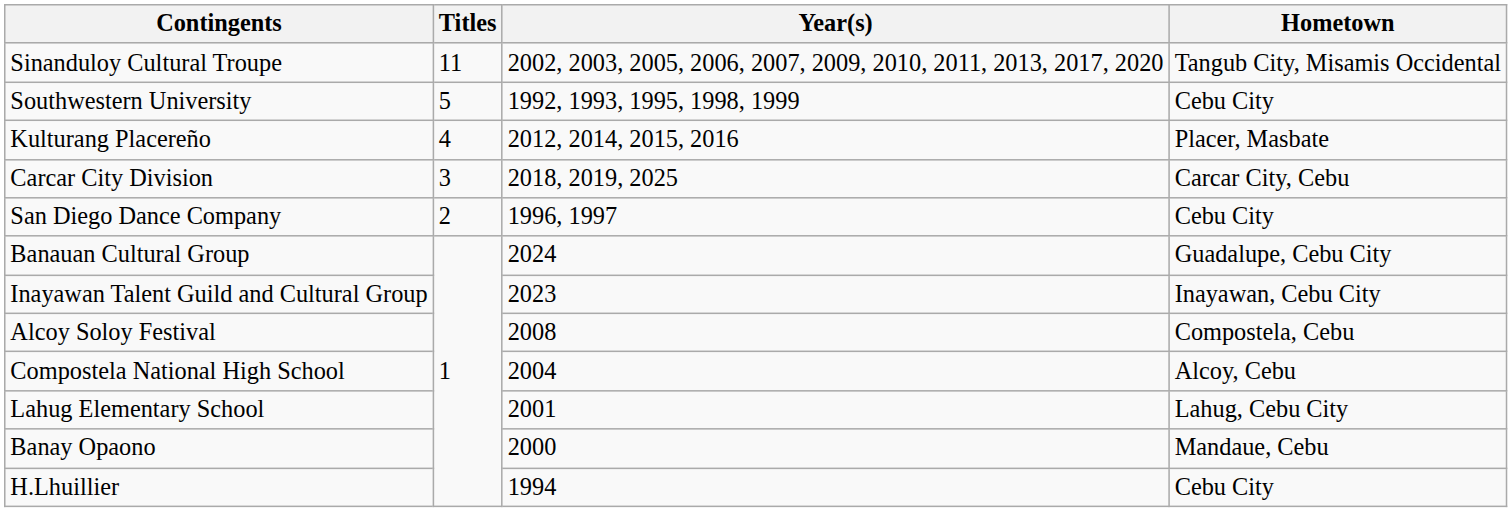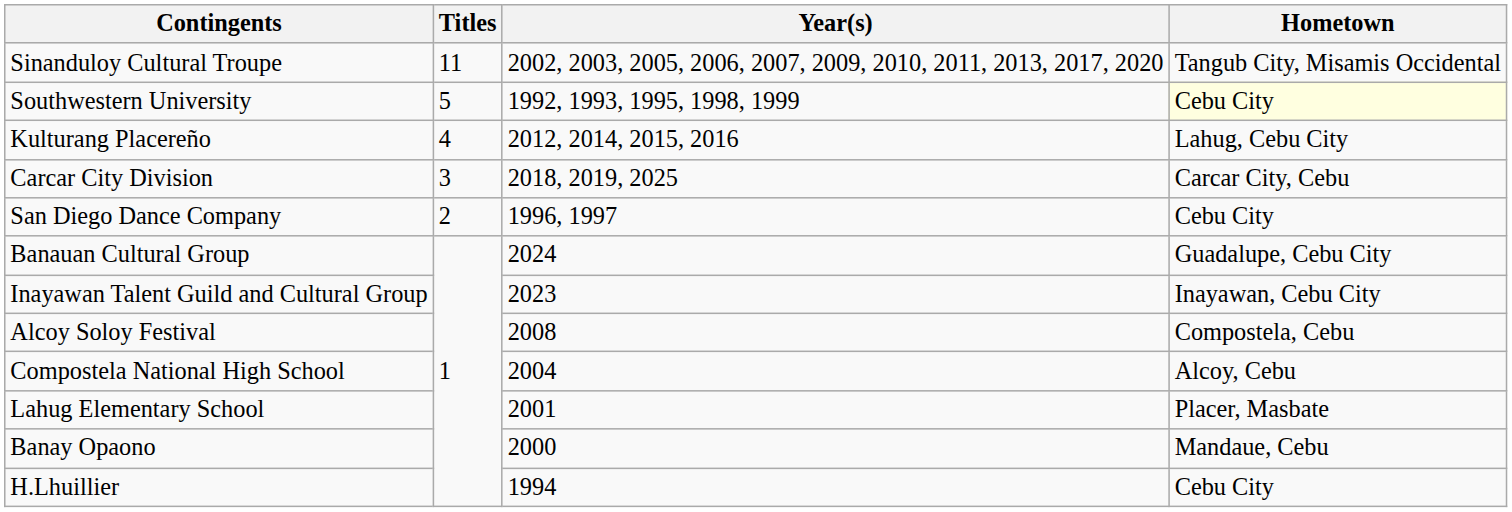Southwestern University | Hometown: no background -> lightyellow background
Kulturang Placereño | Hometown: Placer, Masbate -> Lahug, Cebu City
Lahug Elementary School | Hometown: Lahug, Cebu City -> Placer, Masbate
